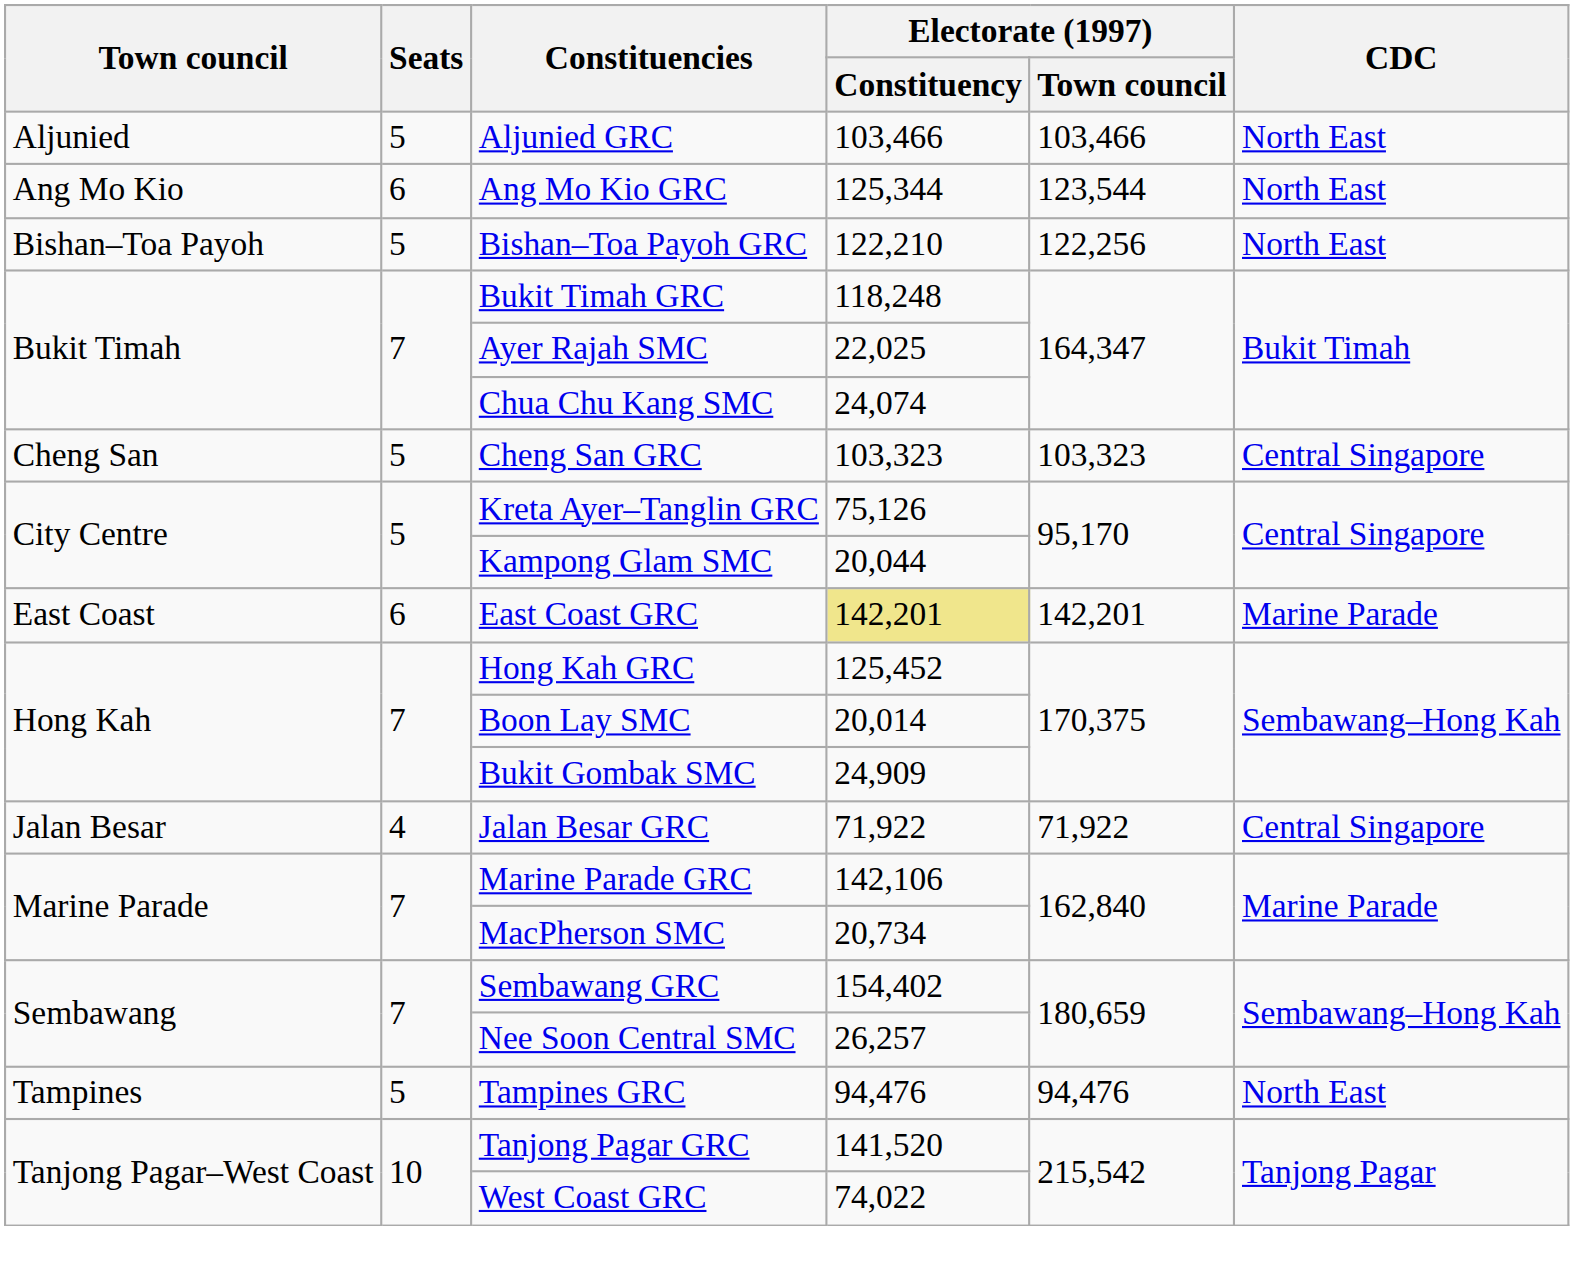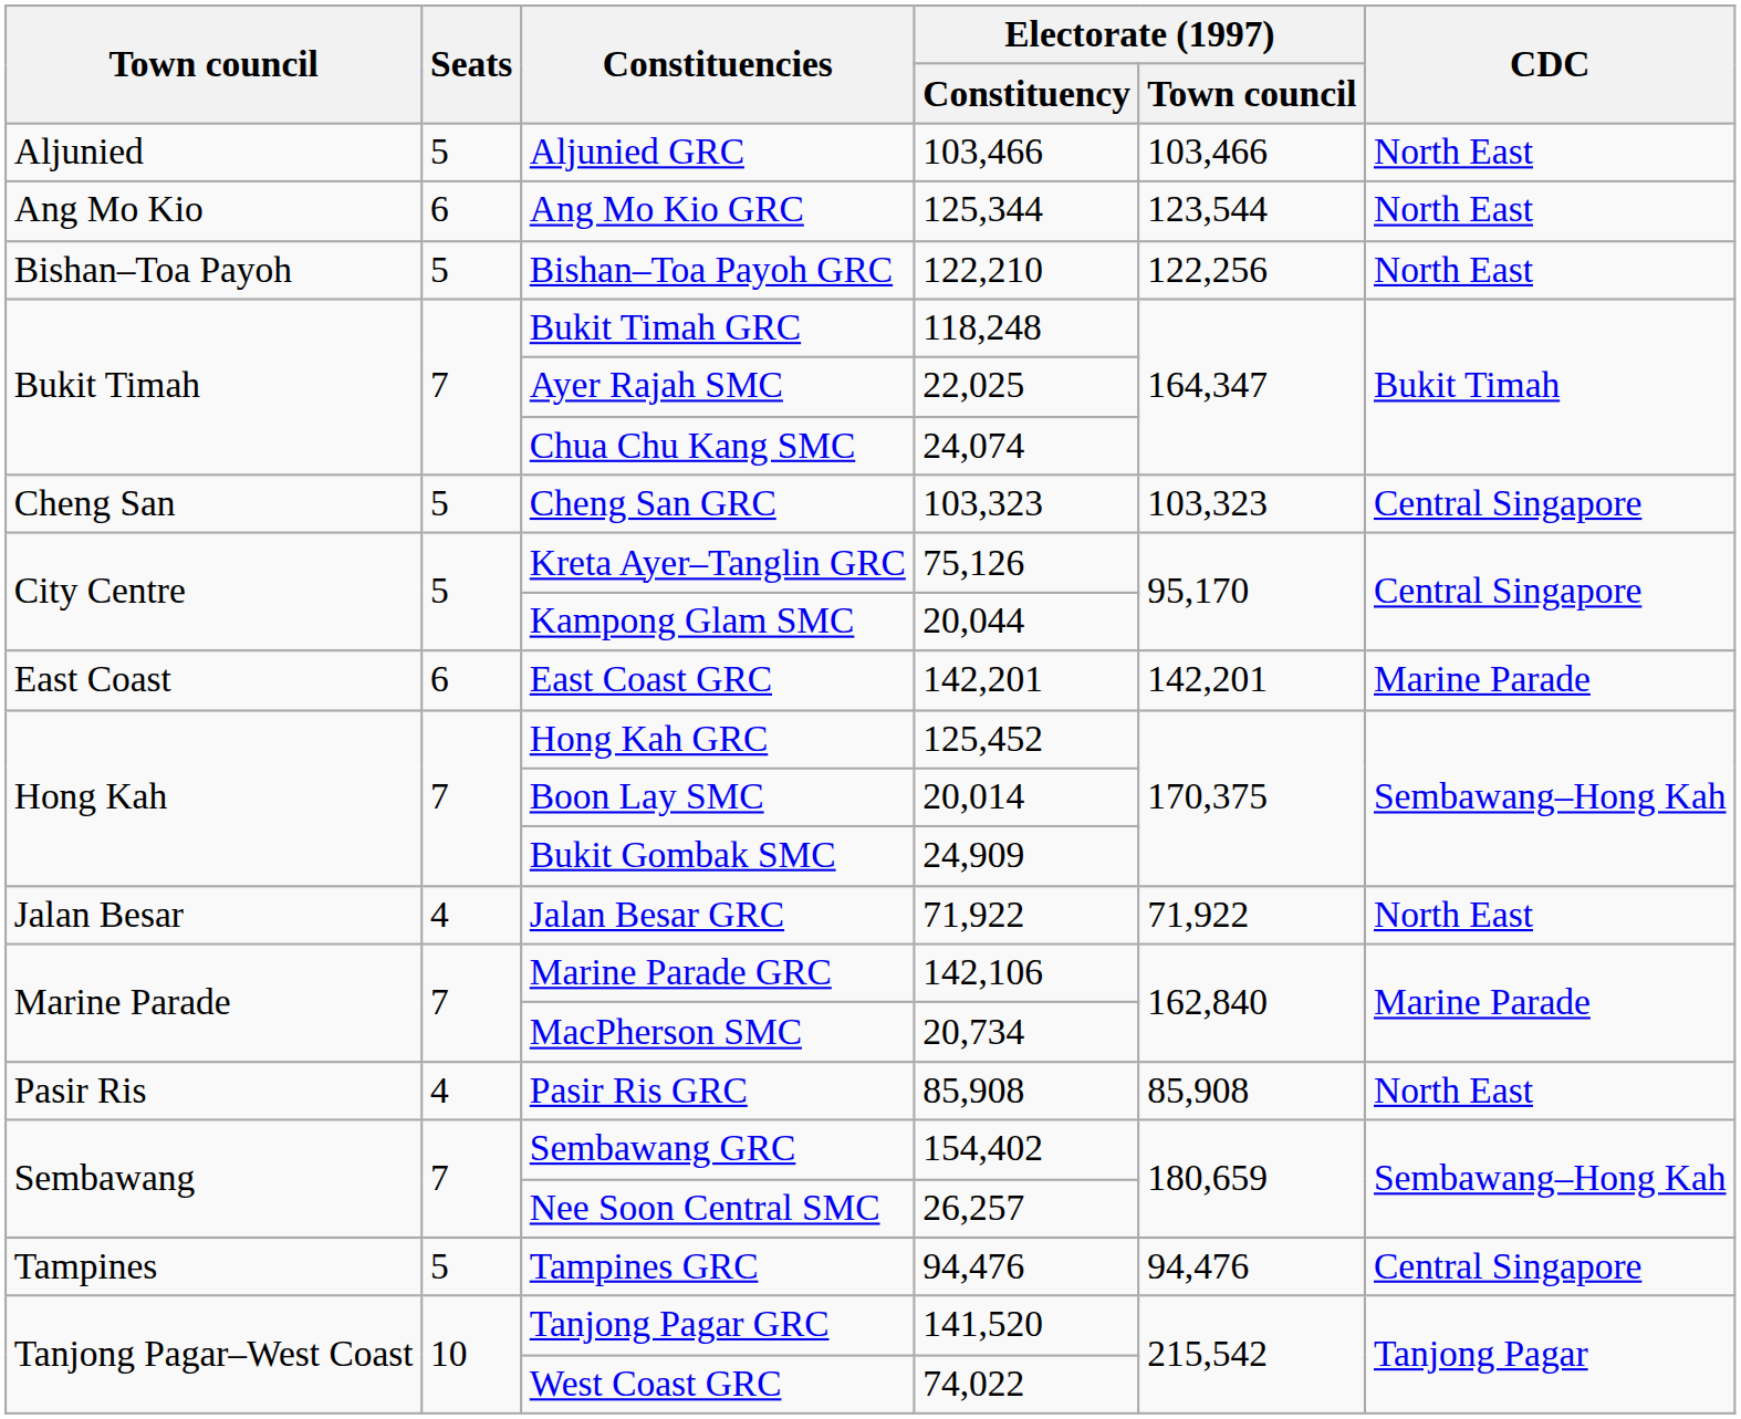East Coast GRC | Electorate (1997) / Constituency: khaki background -> no background
Jalan Besar GRC | CDC: Central Singapore -> North East
+ row: Pasir Ris | 4 | Pasir Ris GRC | 85,908 | 85,908 | North East
Tampines GRC | CDC: North East -> Central Singapore
